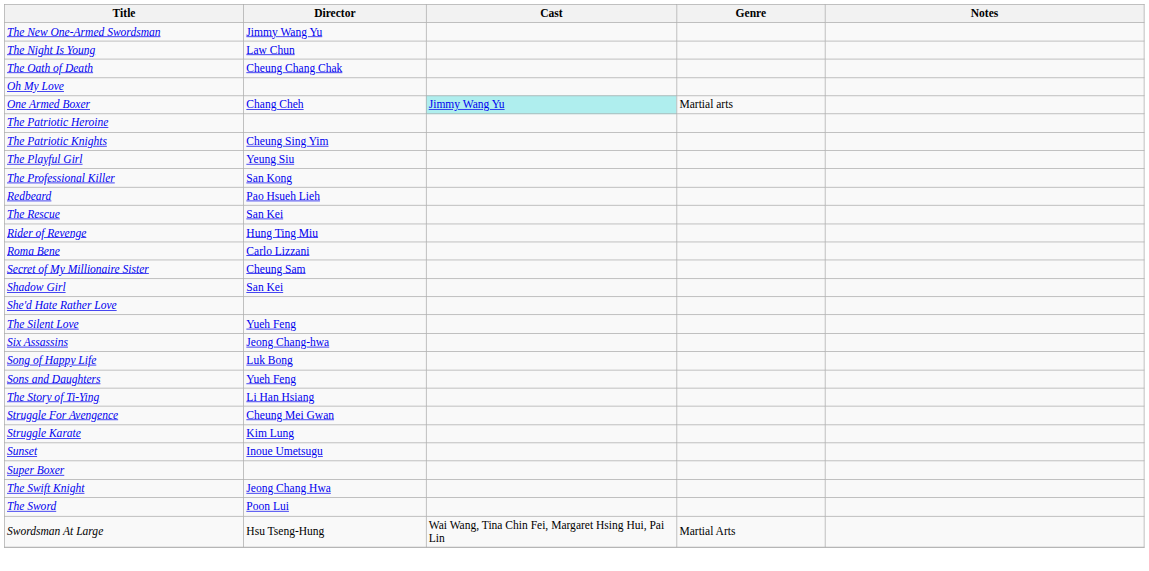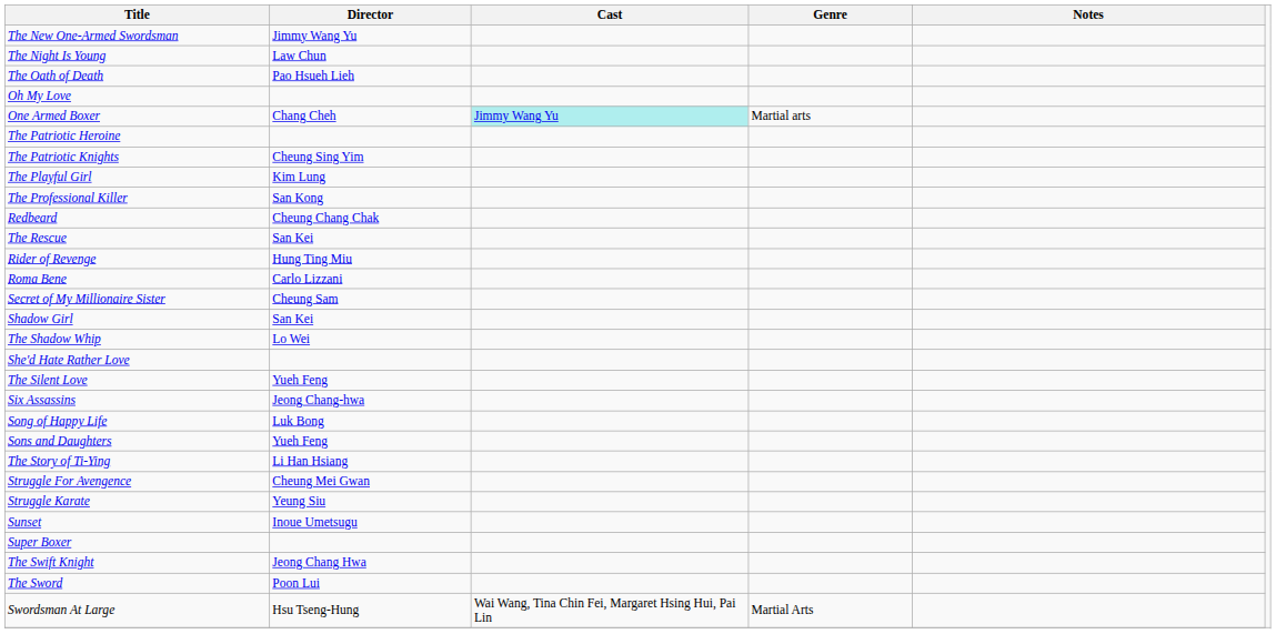The Oath of Death | Director: Cheung Chang Chak -> Pao Hsueh Lieh
The Playful Girl | Director: Yeung Siu -> Kim Lung
Redbeard | Director: Pao Hsueh Lieh -> Cheung Chang Chak
+ row: The Shadow Whip | Lo Wei
Struggle Karate | Director: Kim Lung -> Yeung Siu
